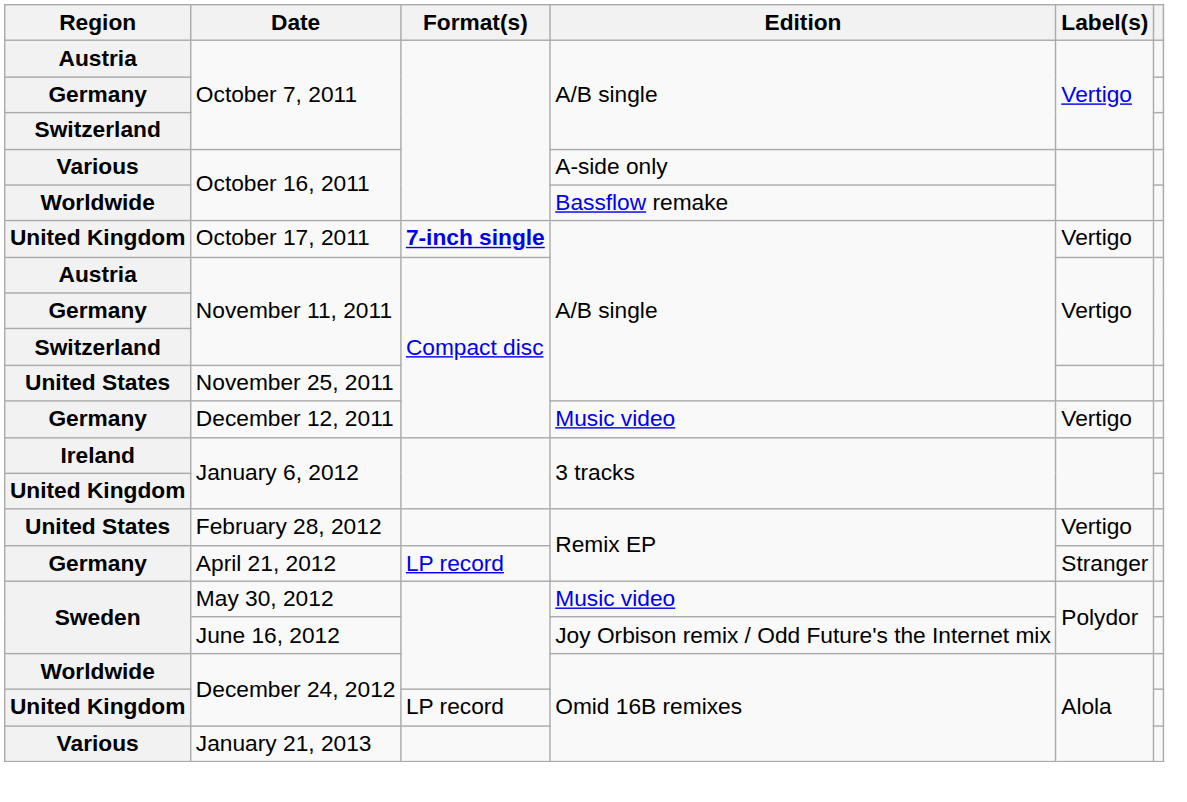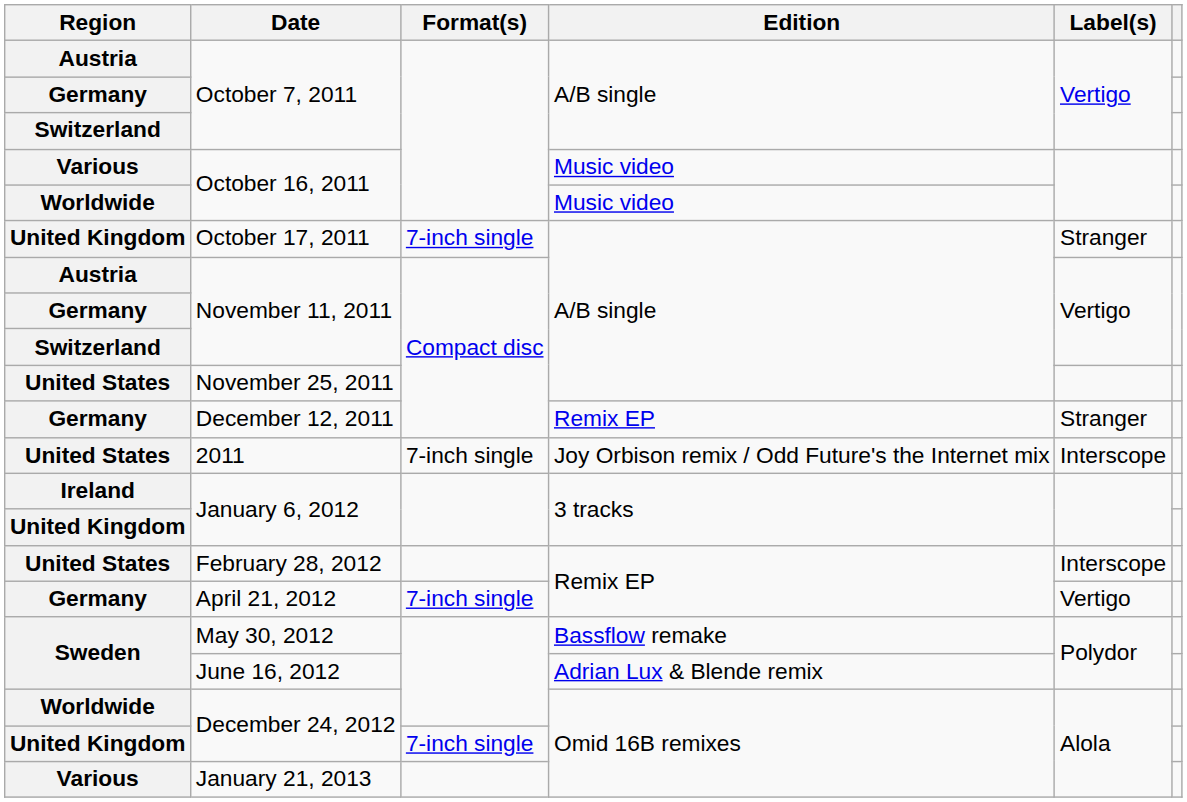Various / October 16, 2011 | Edition: A-side only -> Music video
Worldwide / October 16, 2011 | Edition: Bassflow remake -> Music video
October 17, 2011 | Format(s): bold -> normal
October 17, 2011 | Label(s): Vertigo -> Stranger
December 12, 2011 | Edition: Music video -> Remix EP
December 12, 2011 | Label(s): Vertigo -> Stranger
+ row: United States | 2011 | 7-inch single | Joy Orbison remix / Odd Future's the Internet mix | Interscope
February 28, 2012 | Label(s): Vertigo -> Interscope
April 21, 2012 | Format(s): LP record -> 7-inch single
April 21, 2012 | Label(s): Stranger -> Vertigo
May 30, 2012 | Edition: Music video -> Bassflow remake
June 16, 2012 | Edition: Joy Orbison remix / Odd Future's the Internet mix -> Adrian Lux & Blende remix
United Kingdom / December 24, 2012 | Format(s): LP record -> 7-inch single
